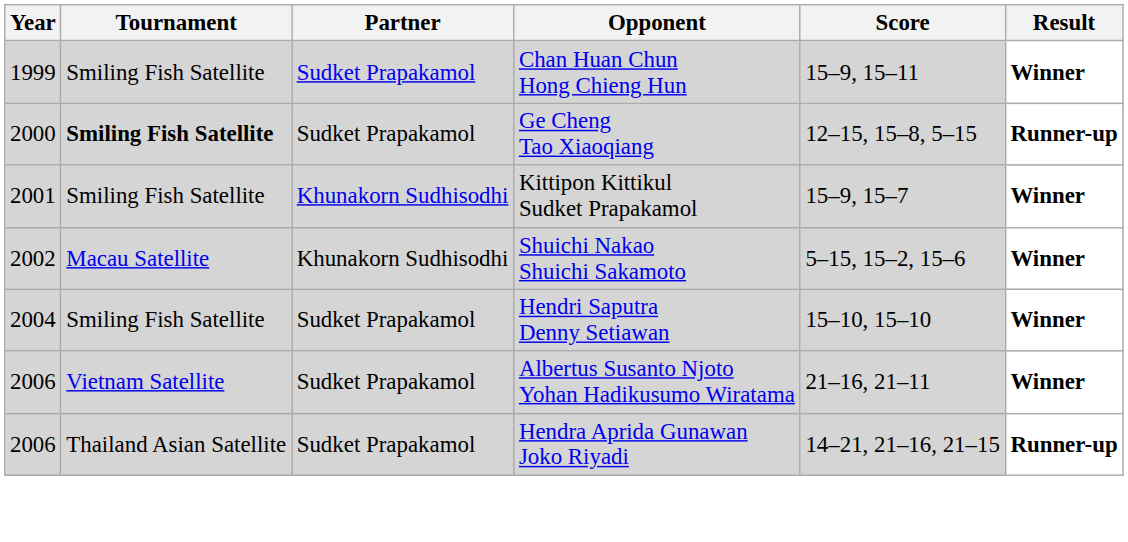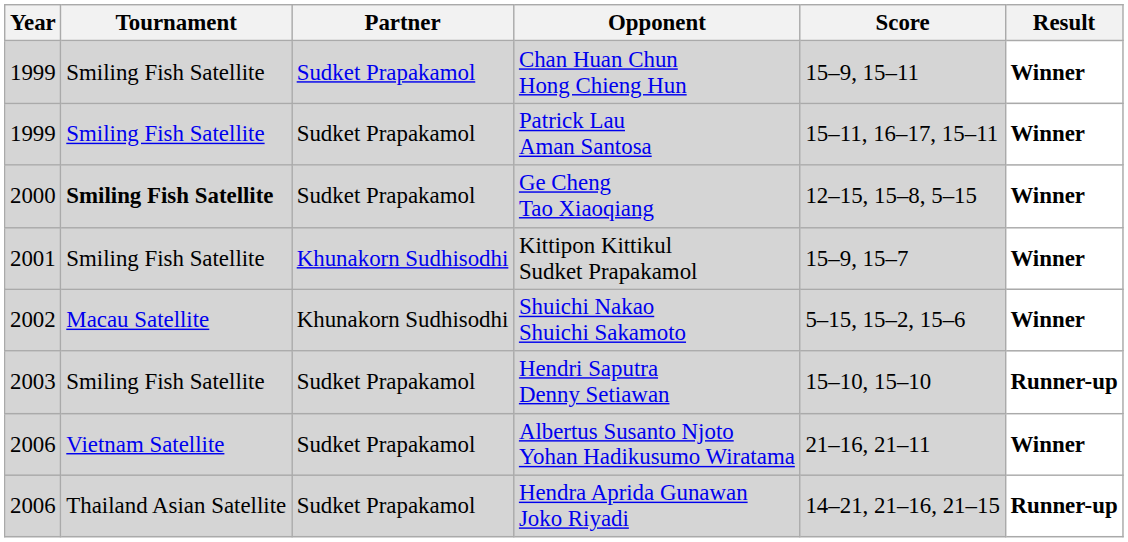+ row: 1999 | Smiling Fish Satellite | Sudket Prapakamol | Patrick Lau Aman Santosa | 15–11, 16–17, 15–11 | Winner
Ge Cheng Tao Xiaoqiang | Result: Runner-up -> Winner
Hendri Saputra Denny Setiawan | Year: 2004 -> 2003
Hendri Saputra Denny Setiawan | Result: Winner -> Runner-up
